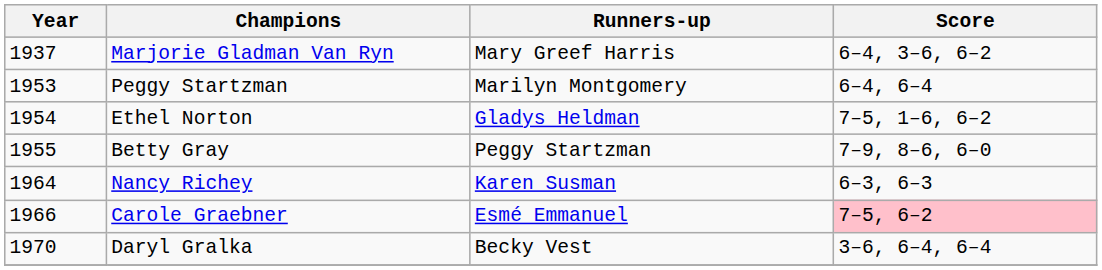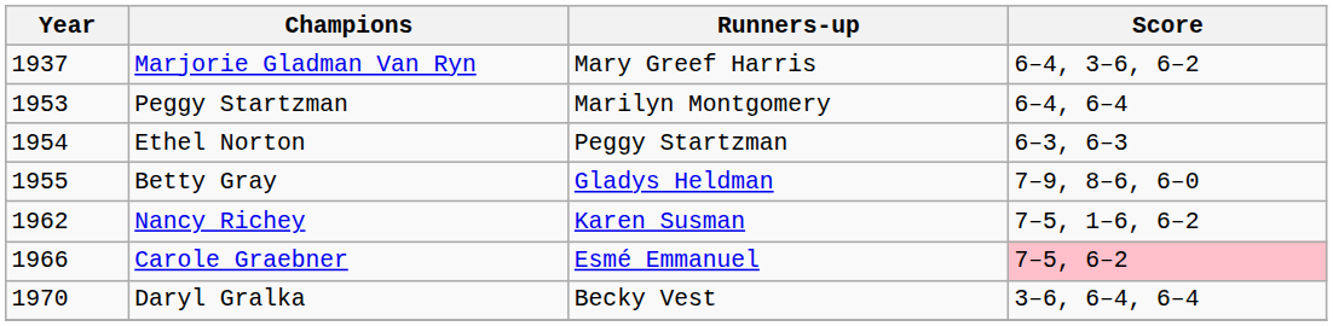Ethel Norton | Runners-up: Gladys Heldman -> Peggy Startzman
Ethel Norton | Score: 7–5, 1–6, 6–2 -> 6–3, 6–3
Betty Gray | Runners-up: Peggy Startzman -> Gladys Heldman
Nancy Richey | Year: 1964 -> 1962
Nancy Richey | Score: 6–3, 6–3 -> 7–5, 1–6, 6–2
